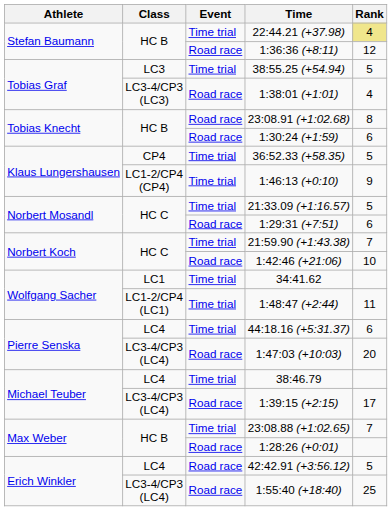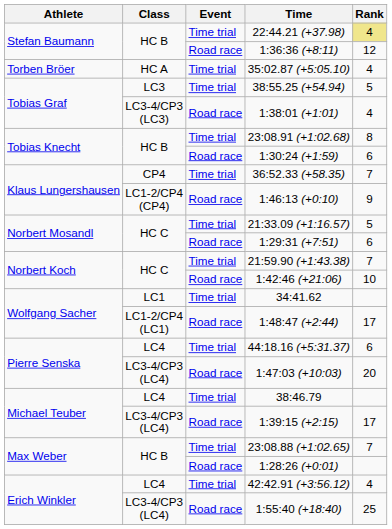+ row: Torben Bröer | HC A | Time trial | 35:02.87 (+5:05.10) | 4
23:08.91 (+1:02.68) | Event: Road race -> Time trial
36:52.33 (+58.35) | Rank: 5 -> 7
1:46:13 (+0:10) | Event: Time trial -> Road race
1:48:47 (+2:44) | Event: Time trial -> Road race
1:48:47 (+2:44) | Rank: 11 -> 17
42:42.91 (+3:56.12) | Event: Road race -> Time trial
42:42.91 (+3:56.12) | Rank: 5 -> 4
